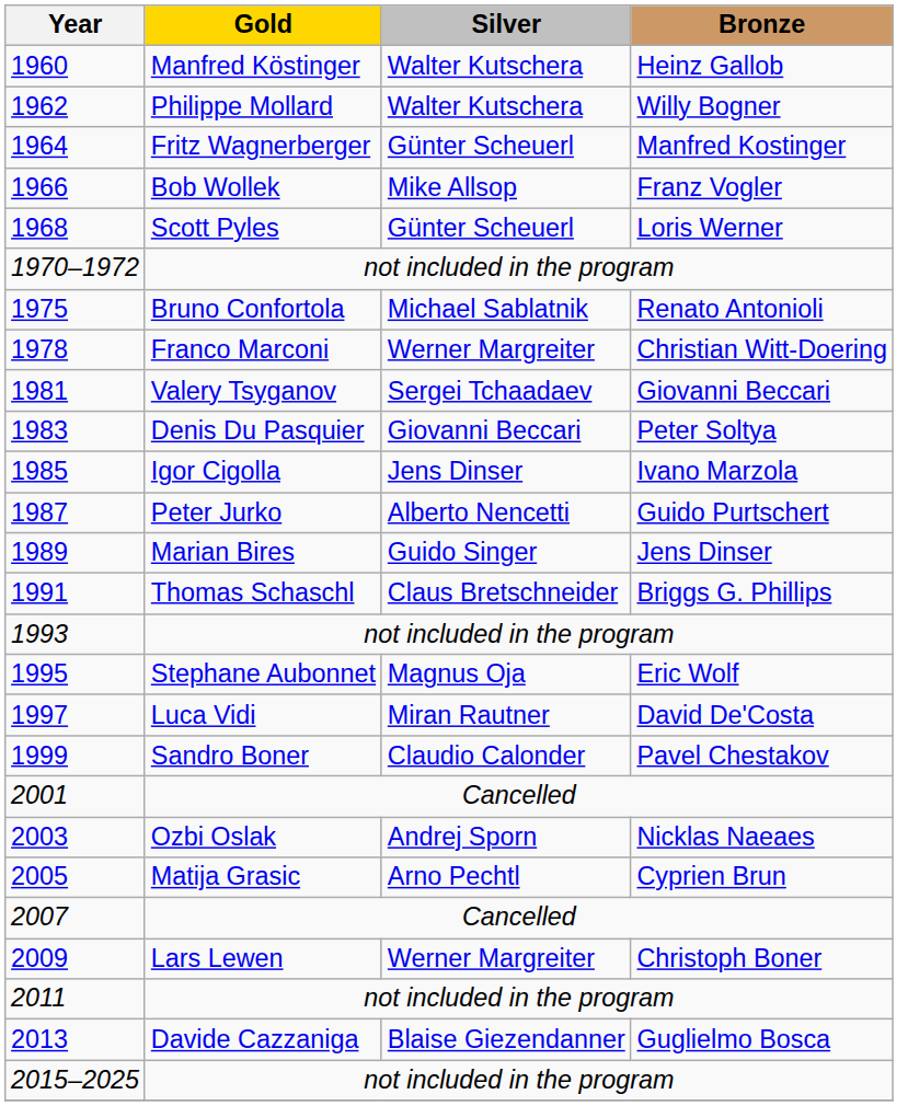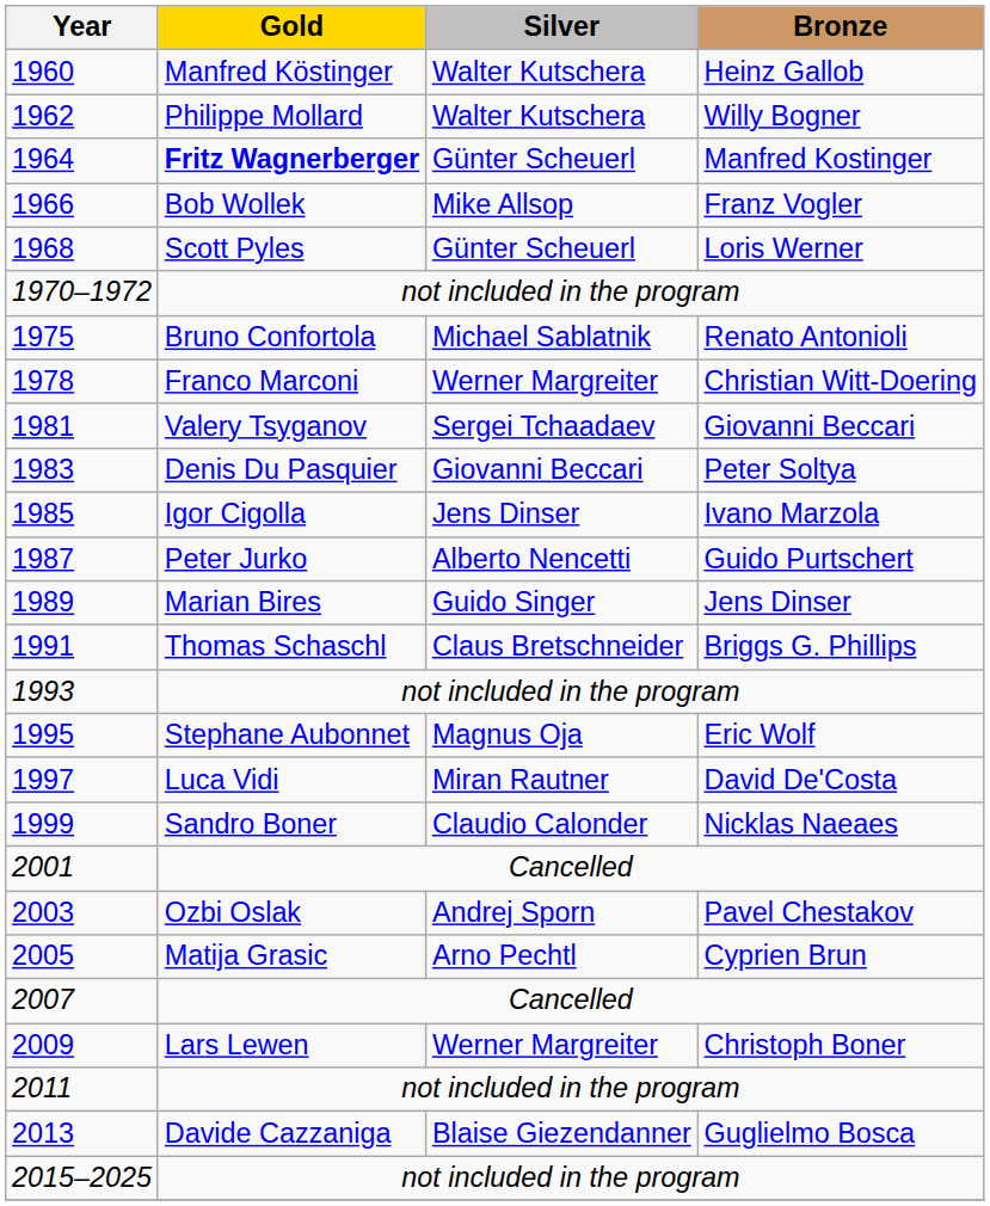1964 | Gold: normal -> bold
1999 | Bronze: Pavel Chestakov -> Nicklas Naeaes
2003 | Bronze: Nicklas Naeaes -> Pavel Chestakov
